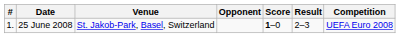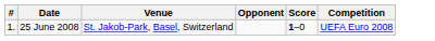- column: Result | 2–3
